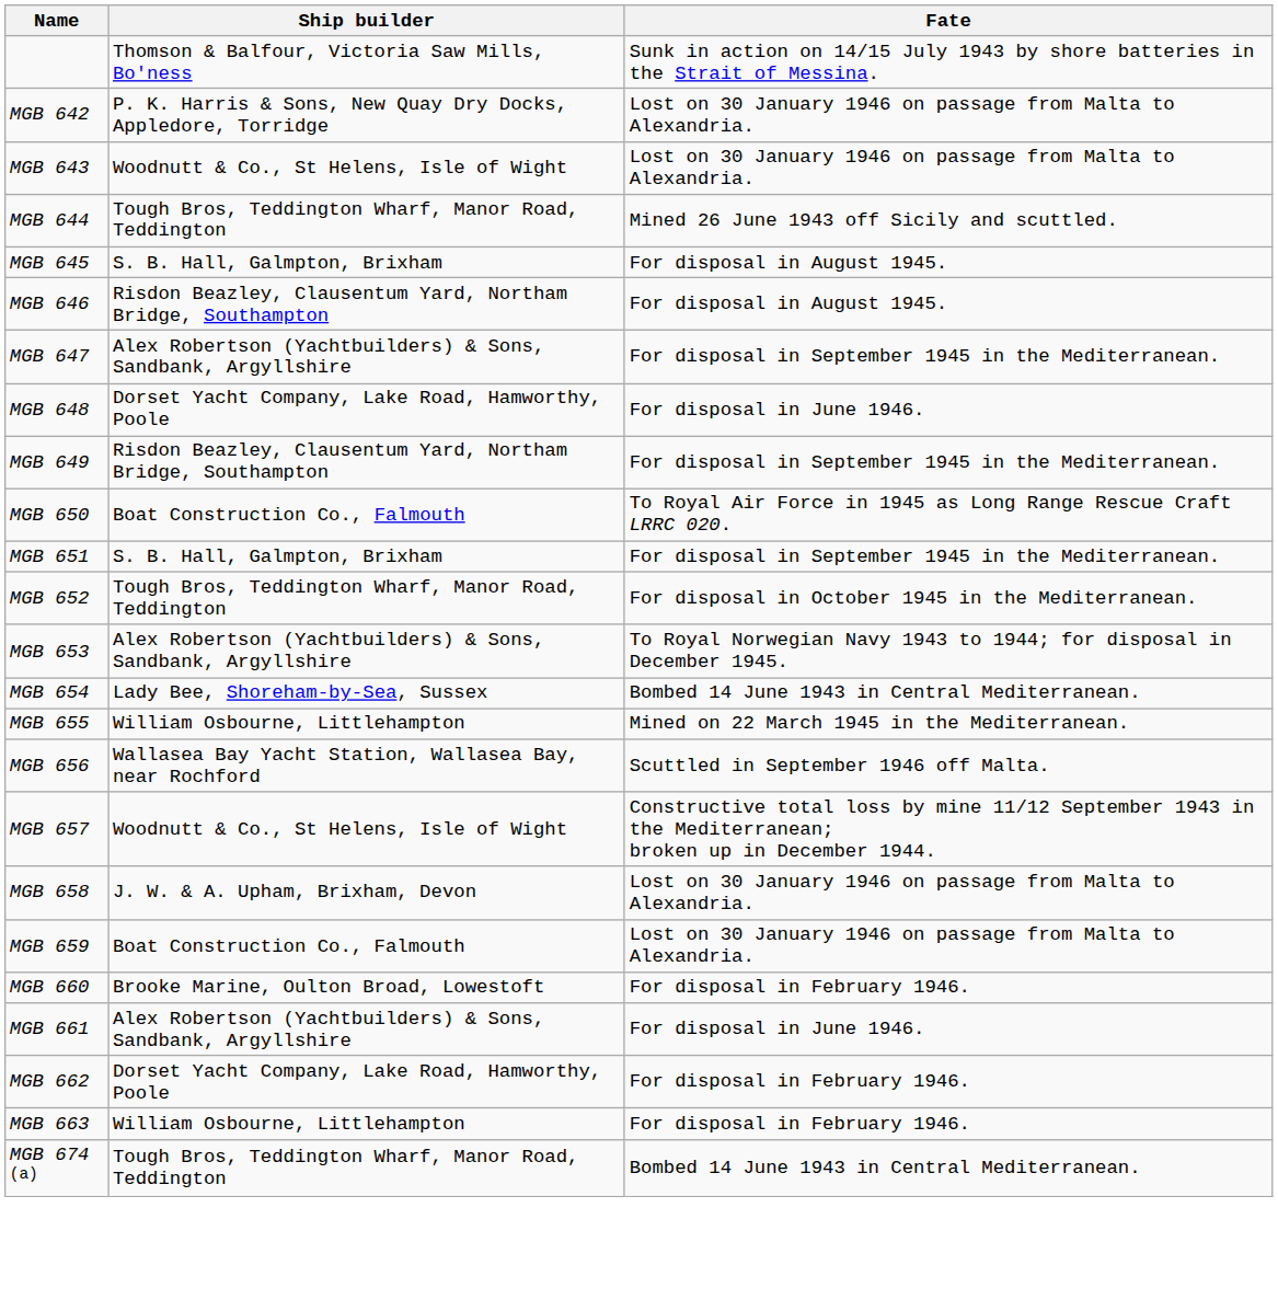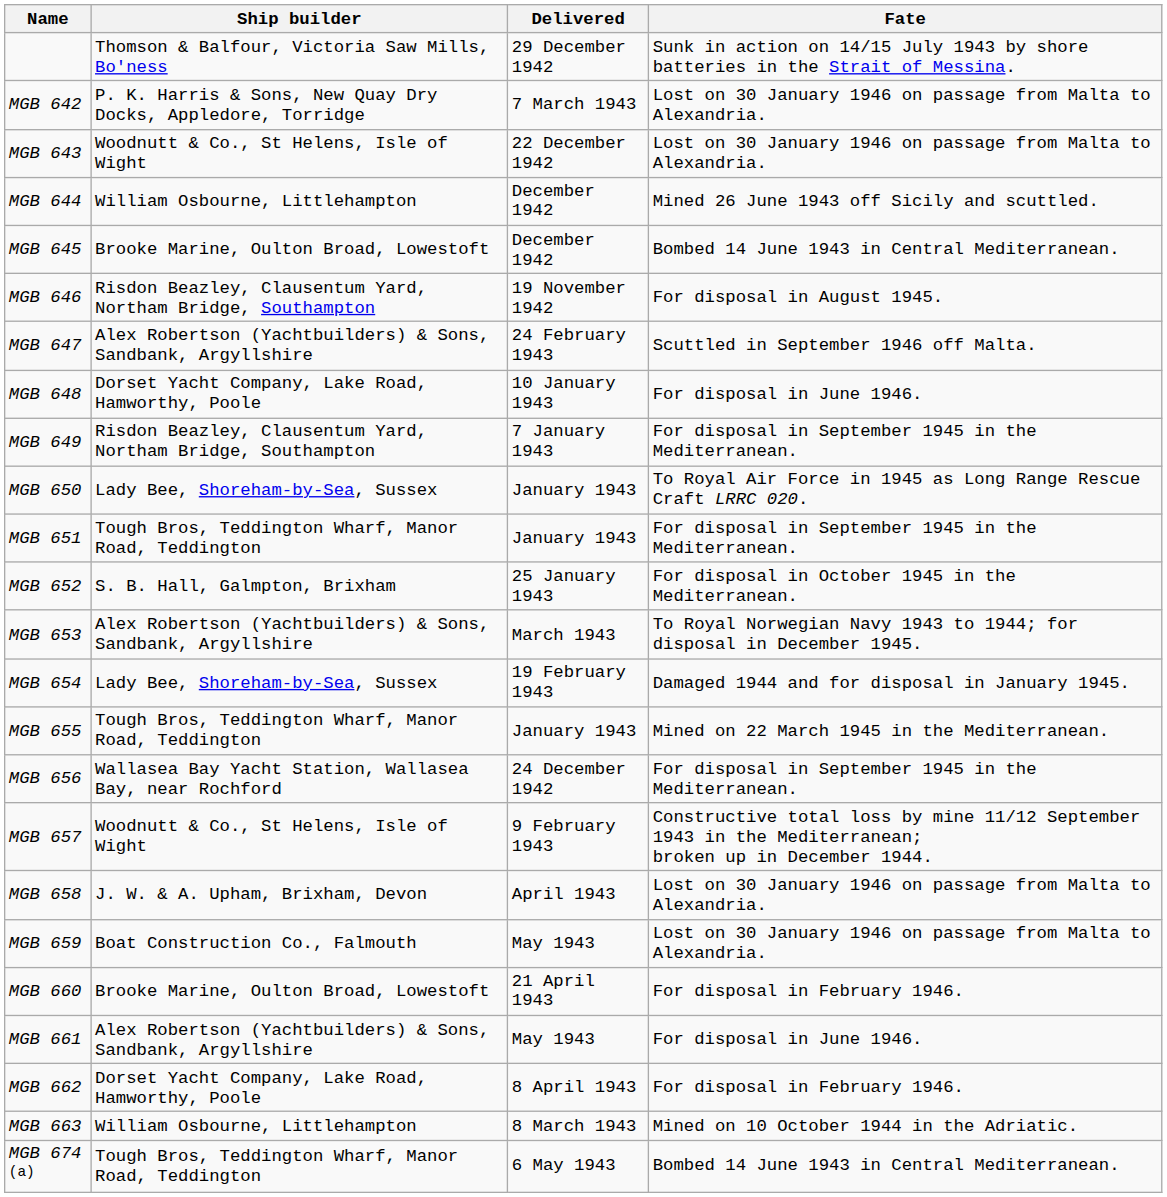+ column: Delivered | 29 December 1942 | 7 March 1943 | 22 December 1942 | December 1942 | December 1942 | 19 November 1942 | 24 February 1943 | 10 January 1943 | 7 January 1943 | January 1943 | January 1943 | 25 January 1943 | March 1943 | 19 February 1943 | January 1943 | 24 December 1942 | 9 February 1943 | April 1943 | May 1943 | 21 April 1943 | May 1943 | 8 April 1943 | 8 March 1943 | 6 May 1943
MGB 644 | Ship builder: Tough Bros, Teddington Wharf, Manor Road, Teddington -> William Osbourne, Littlehampton
MGB 645 | Ship builder: S. B. Hall, Galmpton, Brixham -> Brooke Marine, Oulton Broad, Lowestoft
MGB 645 | Fate: For disposal in August 1945. -> Bombed 14 June 1943 in Central Mediterranean.
MGB 647 | Fate: For disposal in September 1945 in the Mediterranean. -> Scuttled in September 1946 off Malta.
MGB 650 | Ship builder: Boat Construction Co., Falmouth -> Lady Bee, Shoreham-by-Sea, Sussex
MGB 651 | Ship builder: S. B. Hall, Galmpton, Brixham -> Tough Bros, Teddington Wharf, Manor Road, Teddington
MGB 652 | Ship builder: Tough Bros, Teddington Wharf, Manor Road, Teddington -> S. B. Hall, Galmpton, Brixham
MGB 654 | Fate: Bombed 14 June 1943 in Central Mediterranean. -> Damaged 1944 and for disposal in January 1945.
MGB 655 | Ship builder: William Osbourne, Littlehampton -> Tough Bros, Teddington Wharf, Manor Road, Teddington
MGB 656 | Fate: Scuttled in September 1946 off Malta. -> For disposal in September 1945 in the Mediterranean.
MGB 663 | Fate: For disposal in February 1946. -> Mined on 10 October 1944 in the Adriatic.
